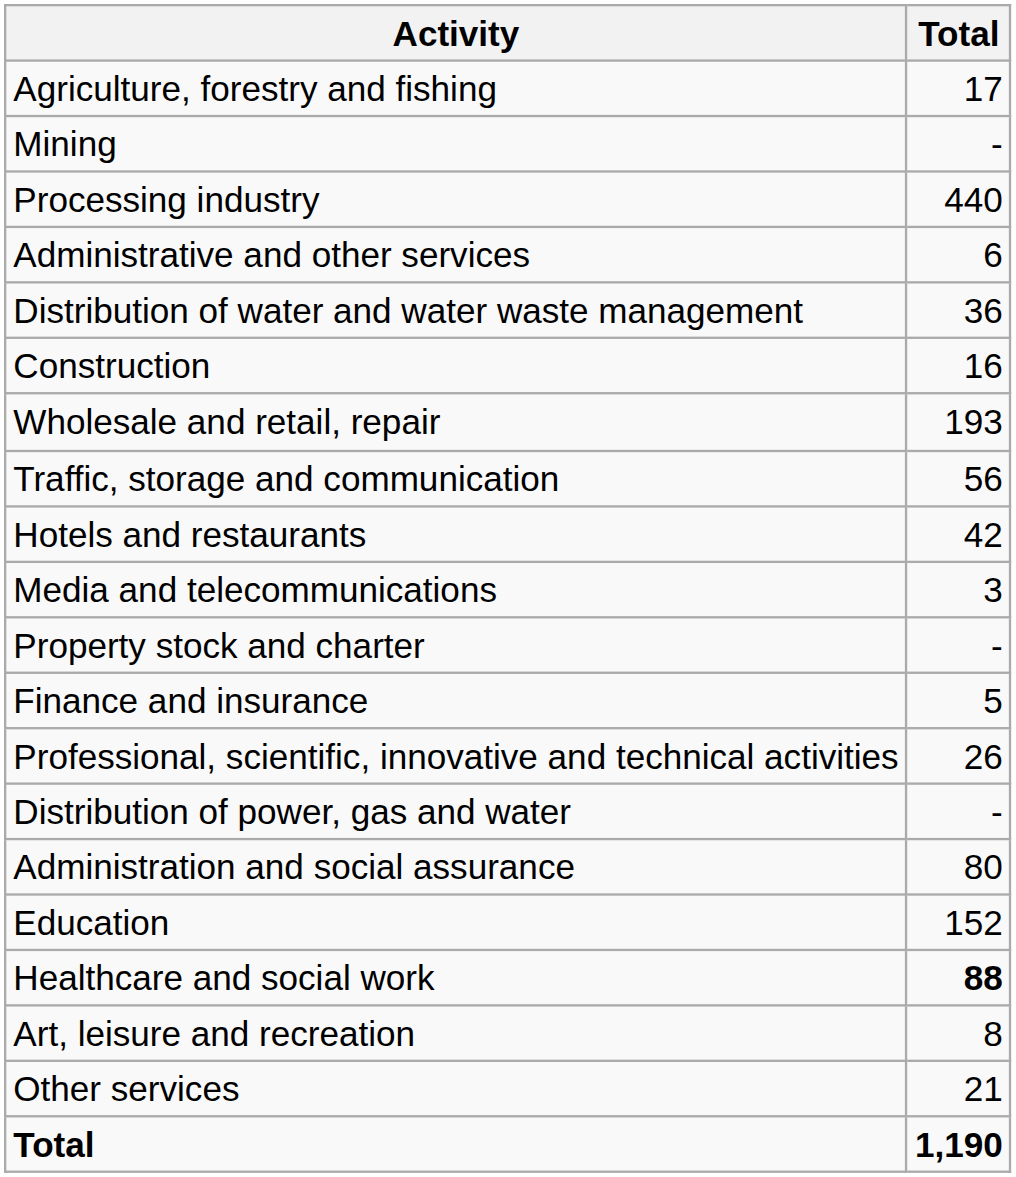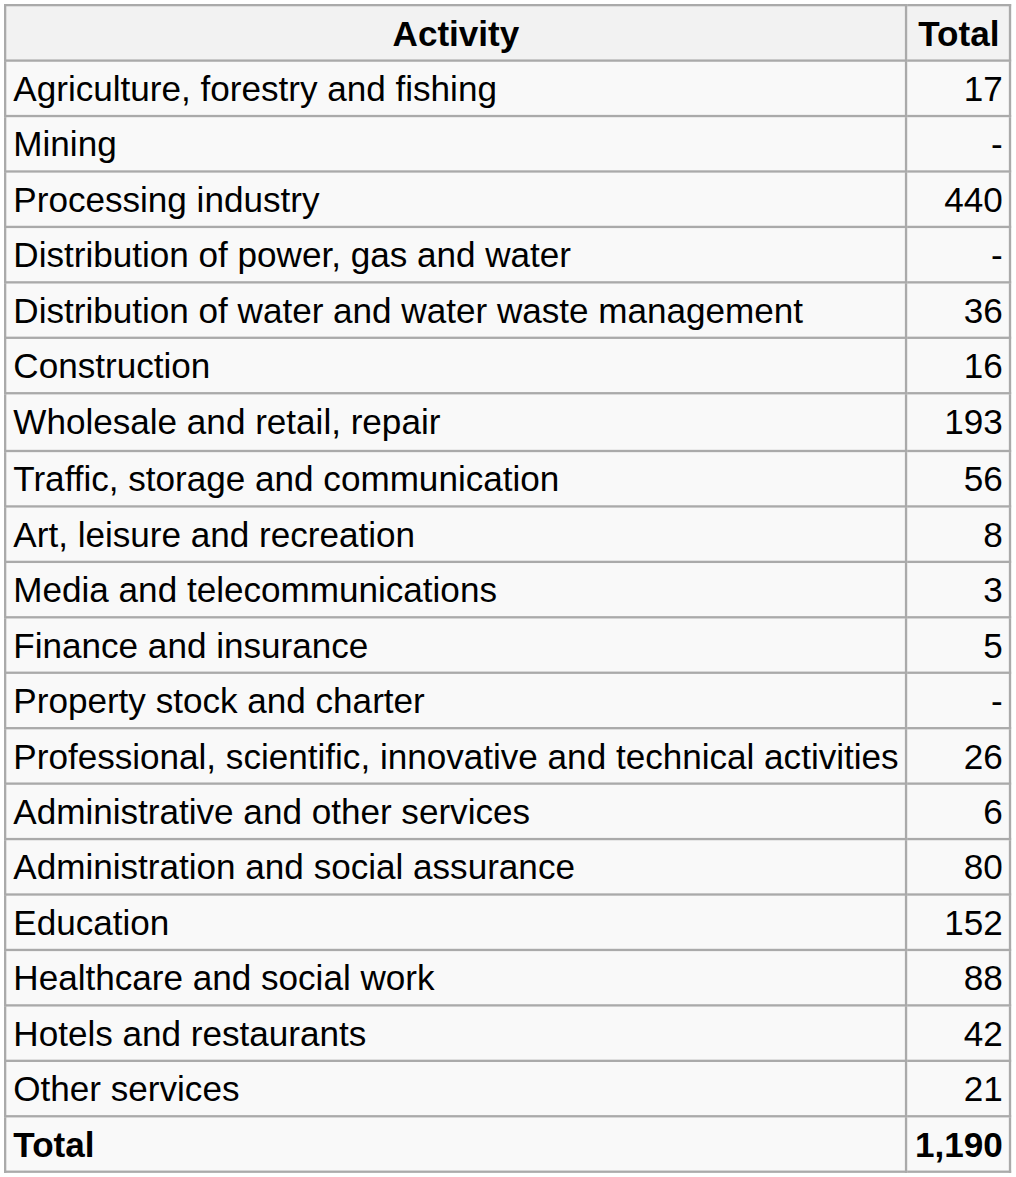rows swapped: Distribution of power, gas and water <-> Administrative and other services
rows swapped: Hotels and restaurants <-> Art, leisure and recreation
rows swapped: Finance and insurance <-> Property stock and charter
Healthcare and social work | Total: bold -> normal
